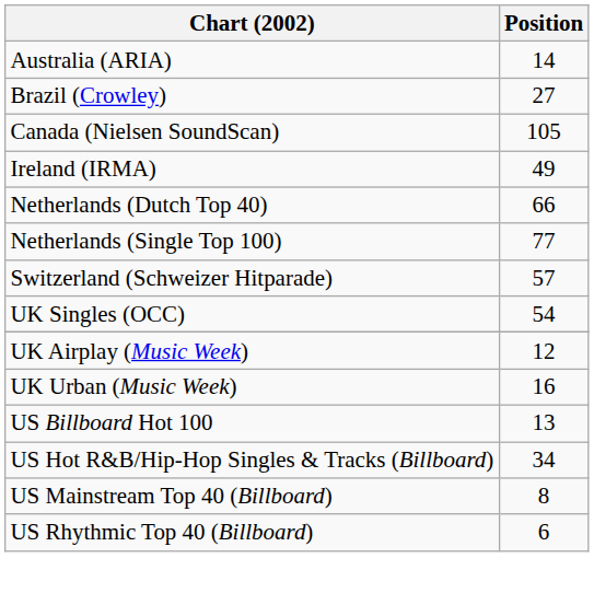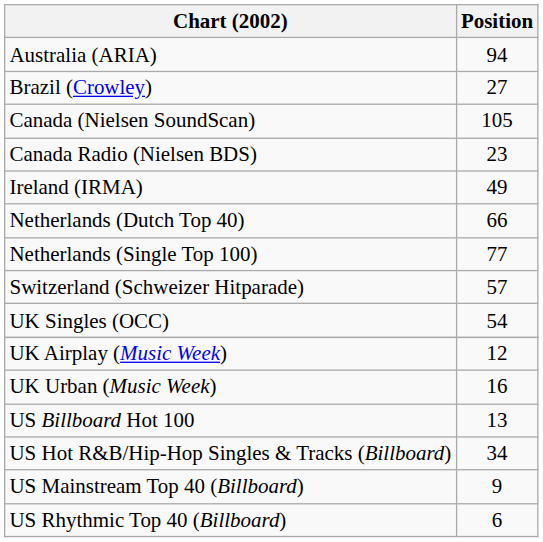Australia (ARIA) | Position: 14 -> 94
+ row: Canada Radio (Nielsen BDS) | 23
US Mainstream Top 40 (Billboard) | Position: 8 -> 9
